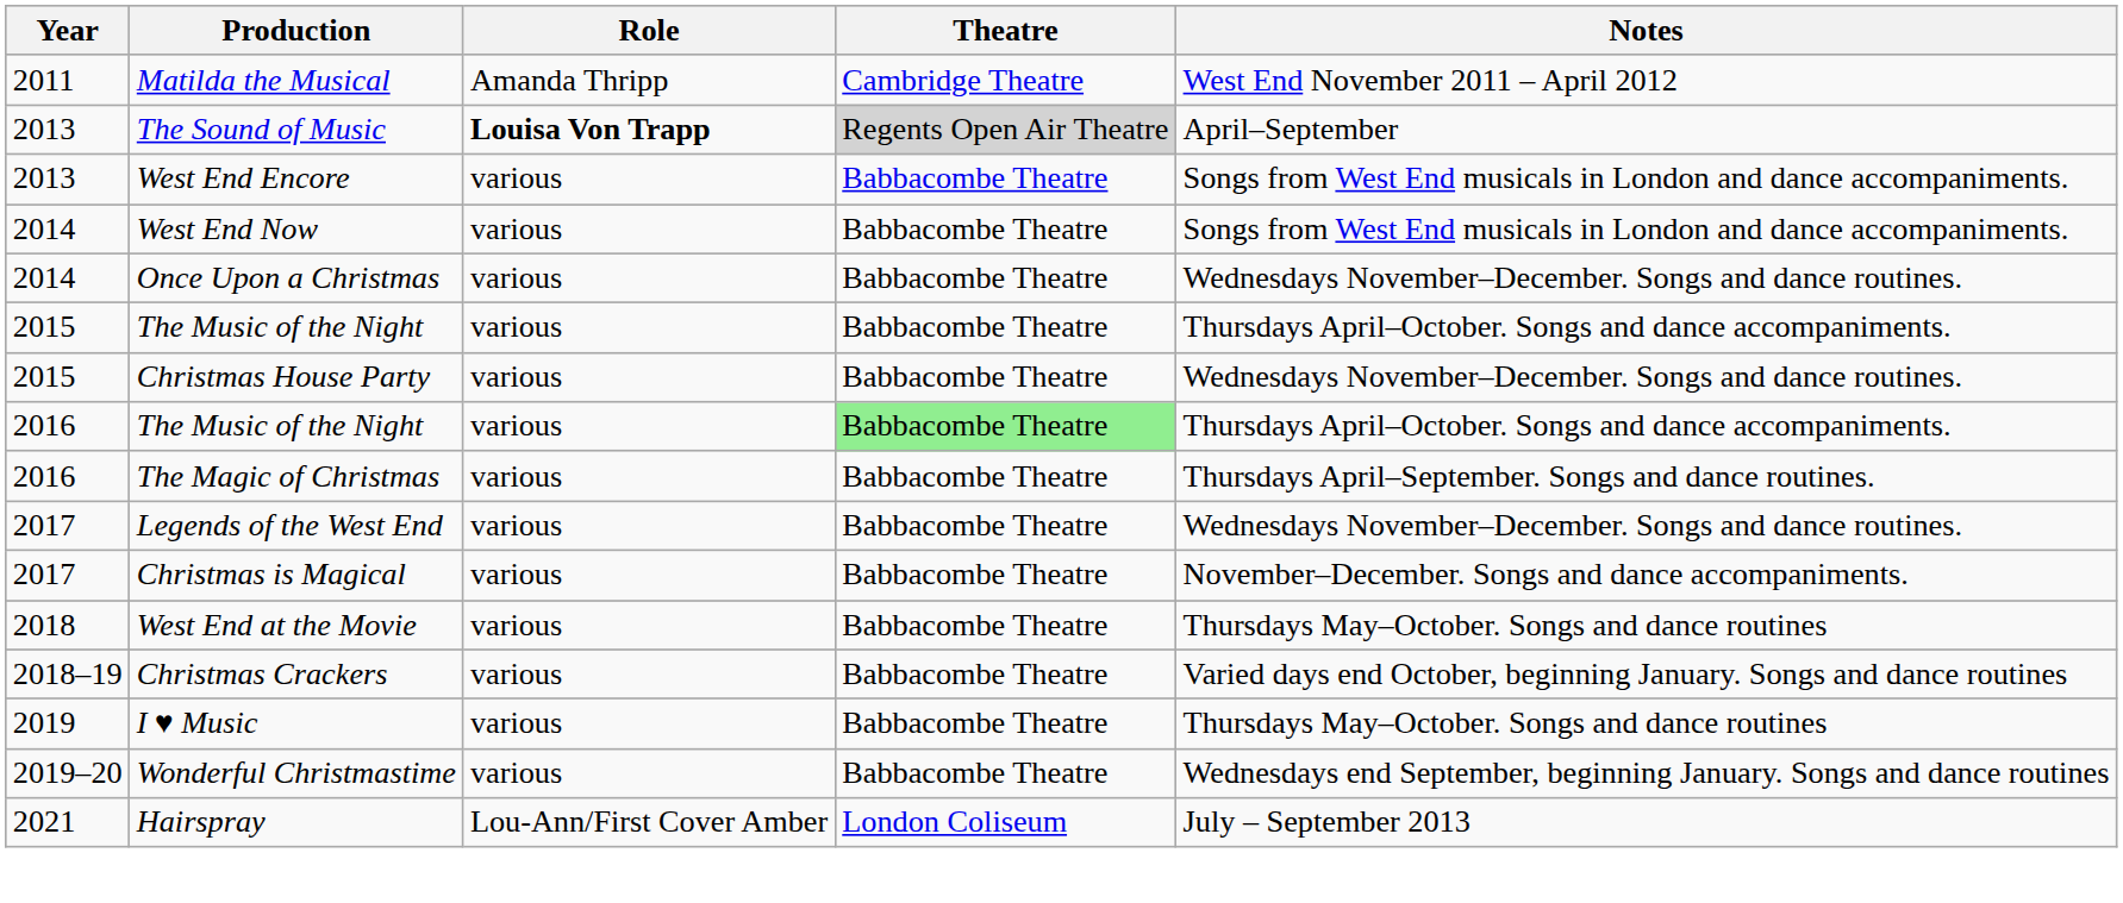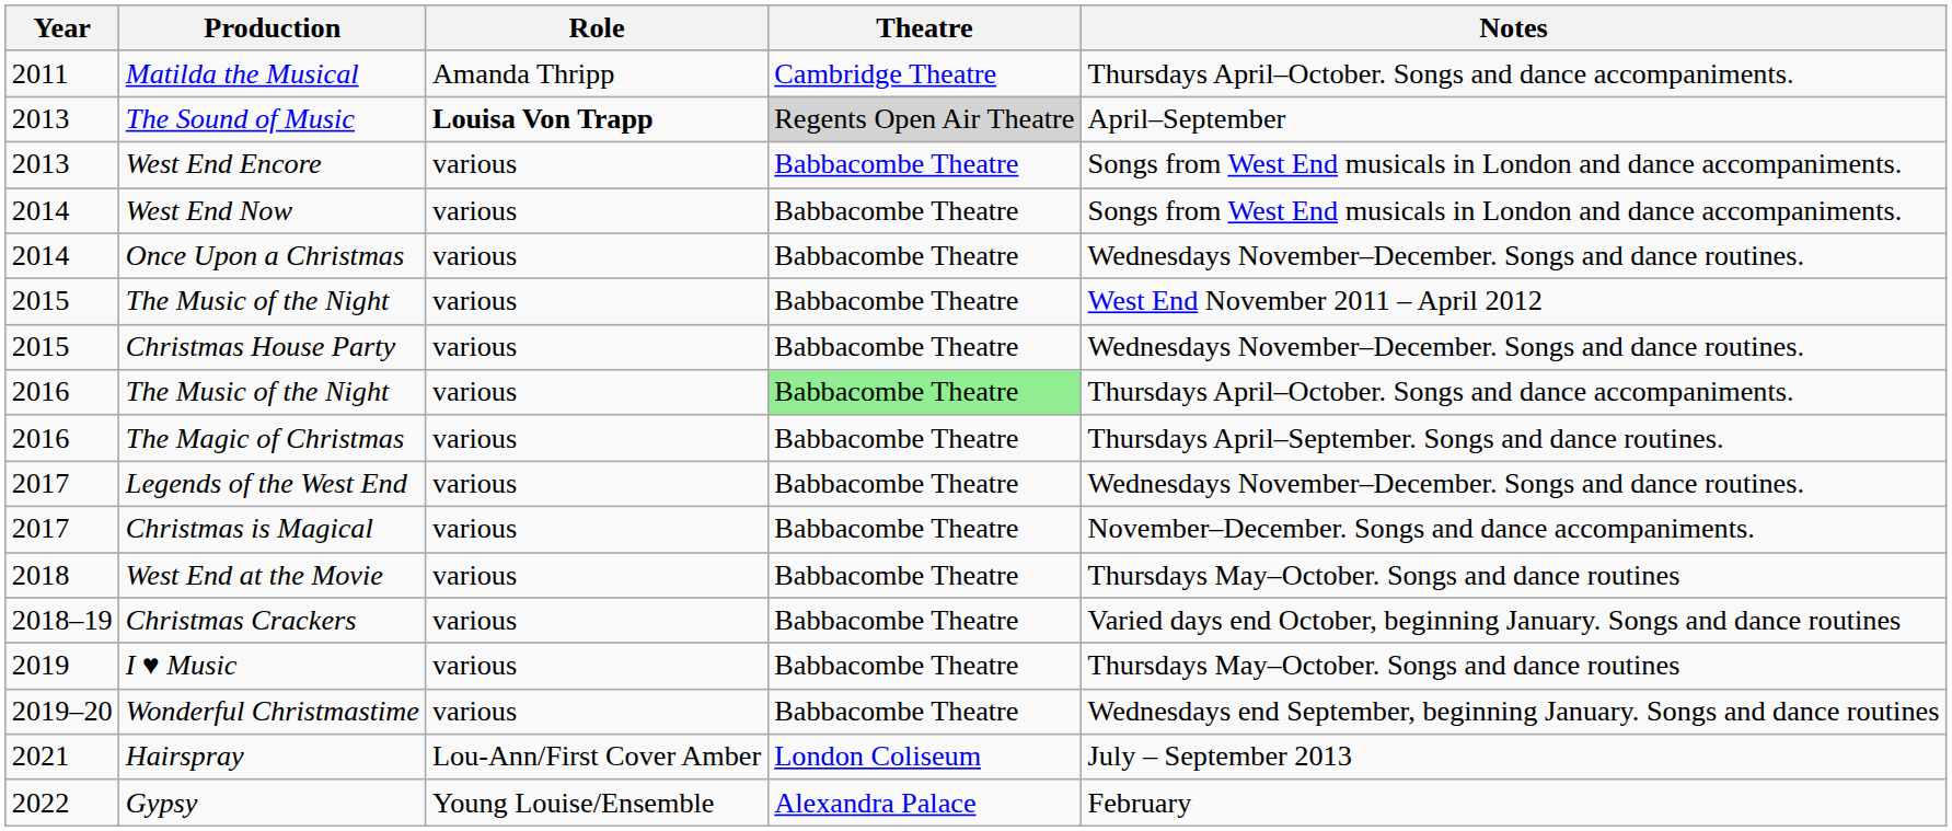Matilda the Musical | Notes: West End November 2011 – April 2012 -> Thursdays April–October. Songs and dance accompaniments.
2015 / The Music of the Night | Notes: Thursdays April–October. Songs and dance accompaniments. -> West End November 2011 – April 2012
+ row: 2022 | Gypsy | Young Louise/Ensemble | Alexandra Palace | February
